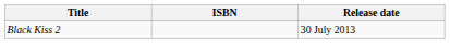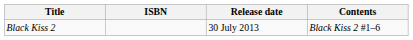+ column: Contents | Black Kiss 2 #1–6
